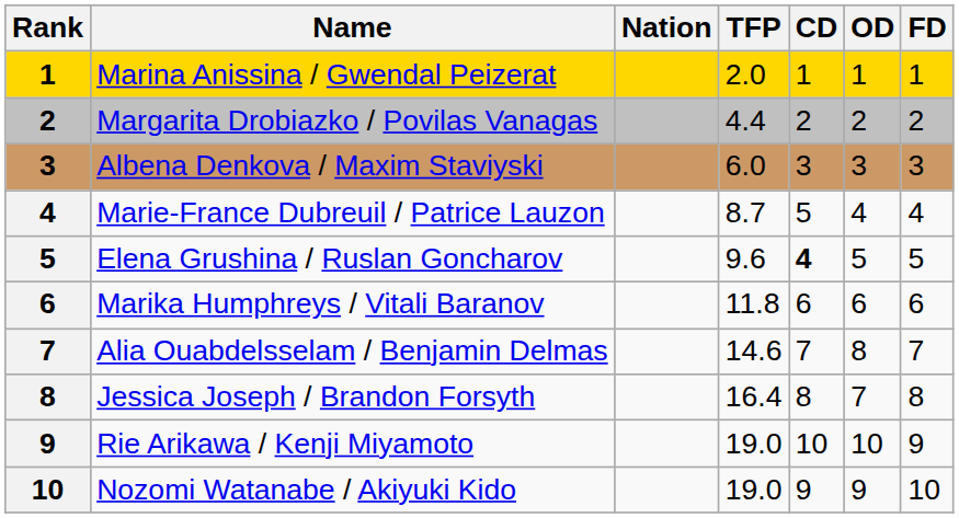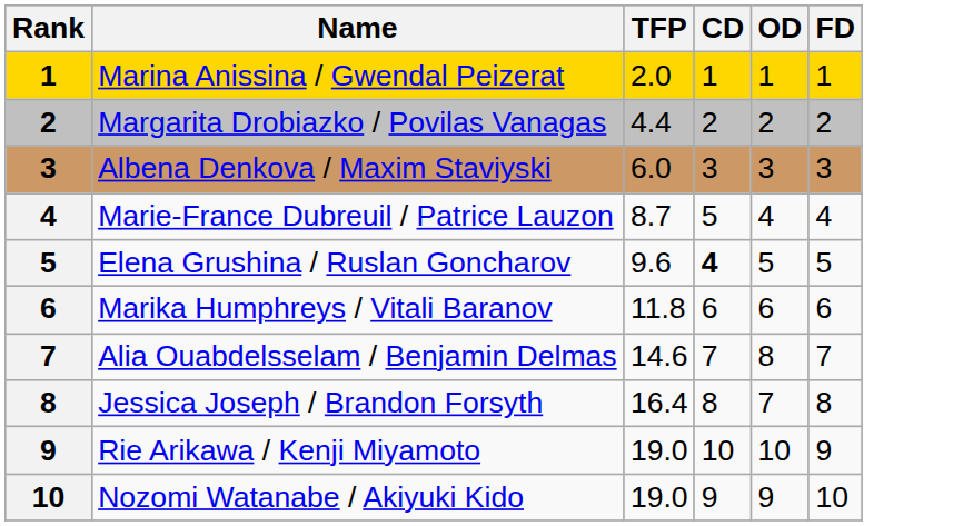- column: Nation
